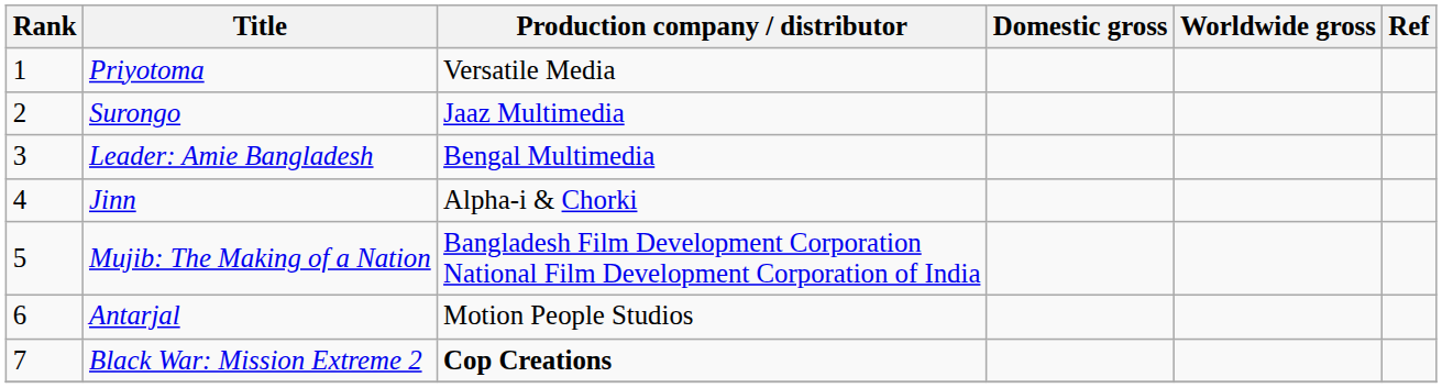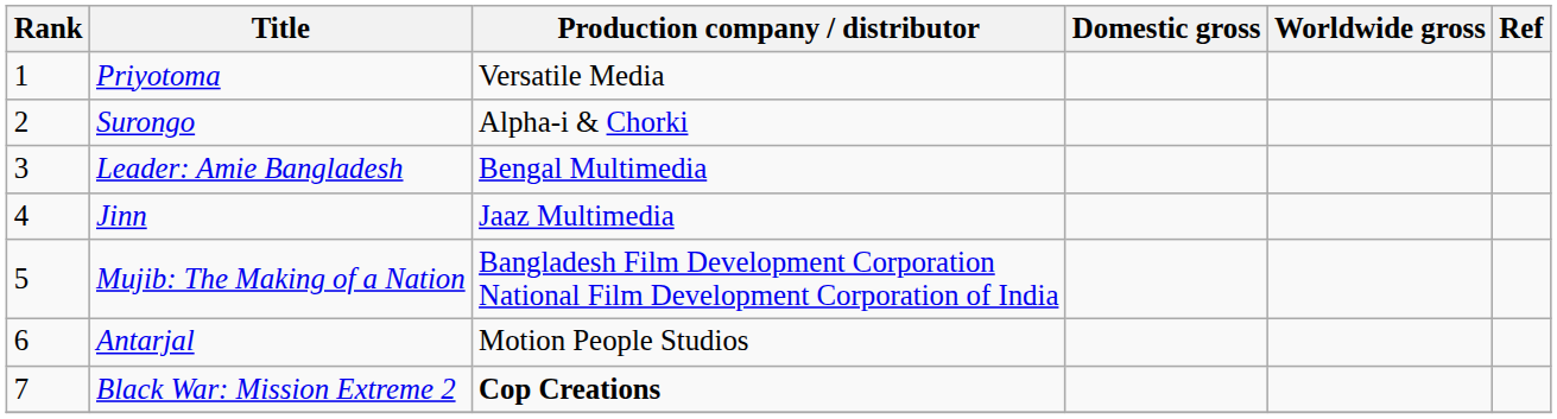Surongo | Production company / distributor: Jaaz Multimedia -> Alpha-i & Chorki
Jinn | Production company / distributor: Alpha-i & Chorki -> Jaaz Multimedia
